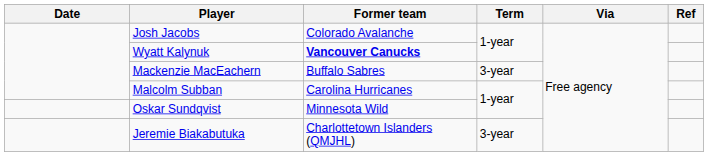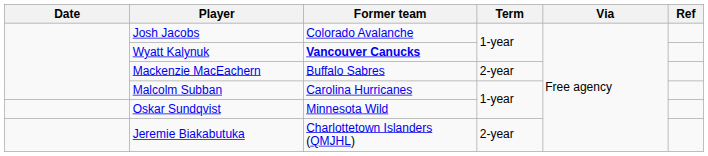Mackenzie MacEachern | Term: 3-year -> 2-year
Jeremie Biakabutuka | Term: 3-year -> 2-year
